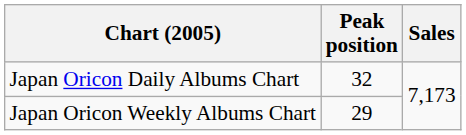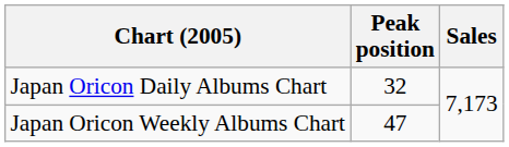Japan Oricon Weekly Albums Chart | Peak position: 29 -> 47
